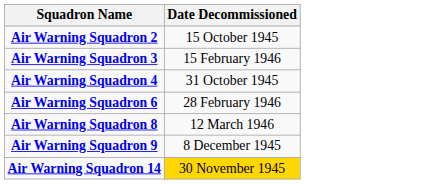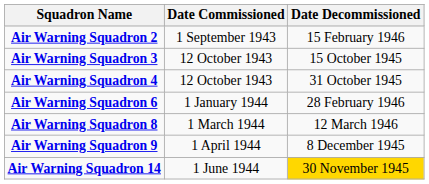+ column: Date Commissioned | 1 September 1943 | 12 October 1943 | 12 October 1943 | 1 January 1944 | 1 March 1944 | 1 April 1944 | 1 June 1944
Air Warning Squadron 2 | Date Decommissioned: 15 October 1945 -> 15 February 1946
Air Warning Squadron 3 | Date Decommissioned: 15 February 1946 -> 15 October 1945
